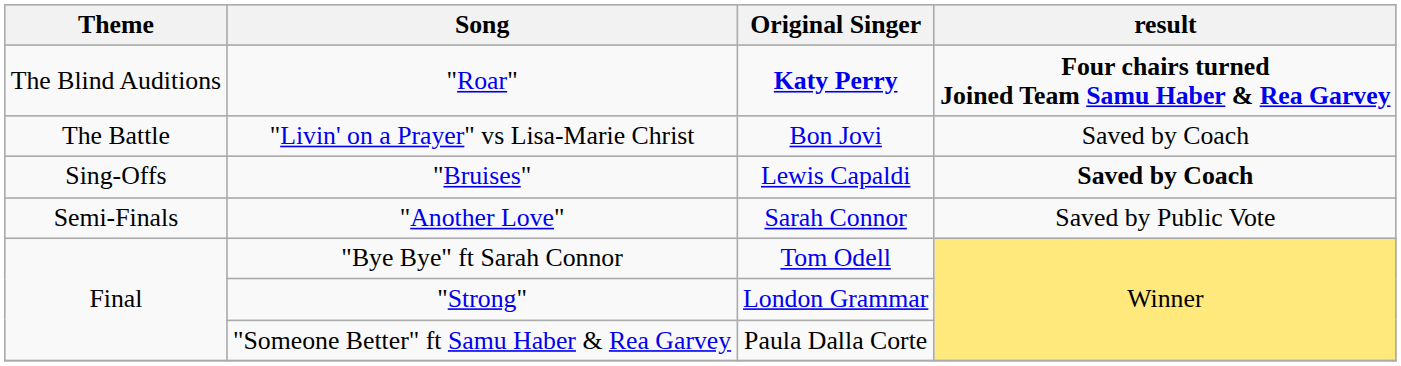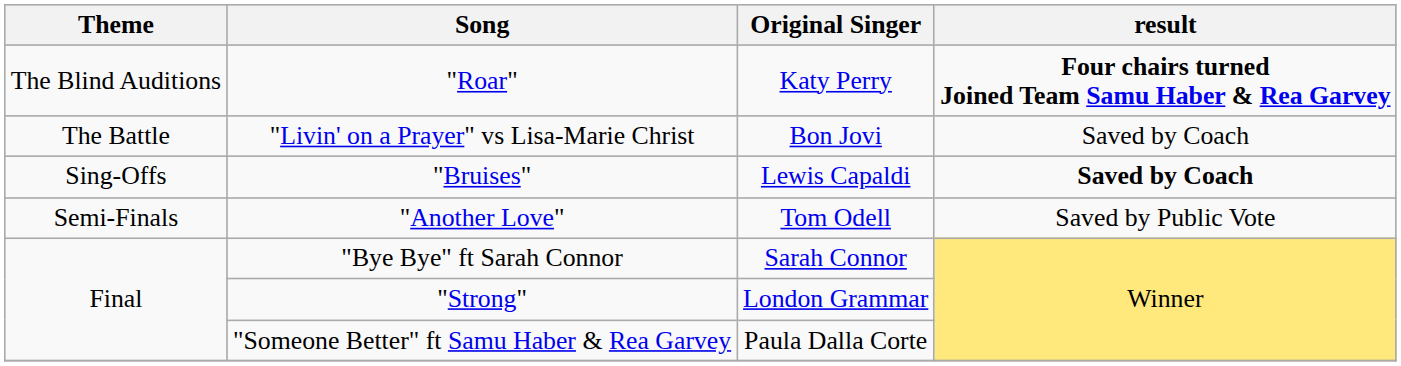"Roar" | Original Singer: bold -> normal
"Another Love" | Original Singer: Sarah Connor -> Tom Odell
"Bye Bye" ft Sarah Connor | Original Singer: Tom Odell -> Sarah Connor
